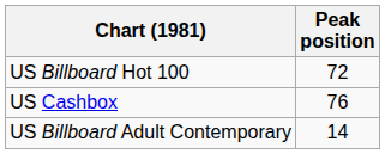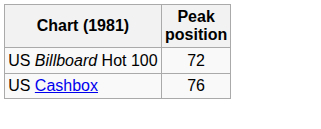- row: US Billboard Adult Contemporary | 14
